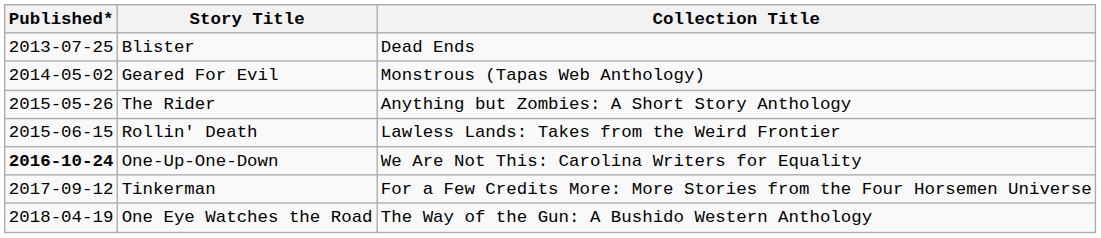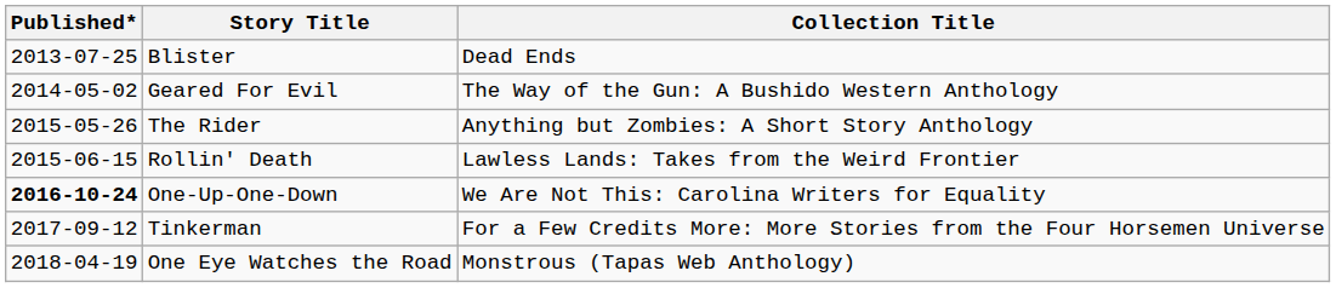Geared For Evil | Collection Title: Monstrous (Tapas Web Anthology) -> The Way of the Gun: A Bushido Western Anthology
One Eye Watches the Road | Collection Title: The Way of the Gun: A Bushido Western Anthology -> Monstrous (Tapas Web Anthology)
